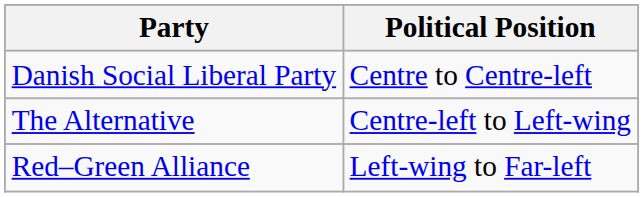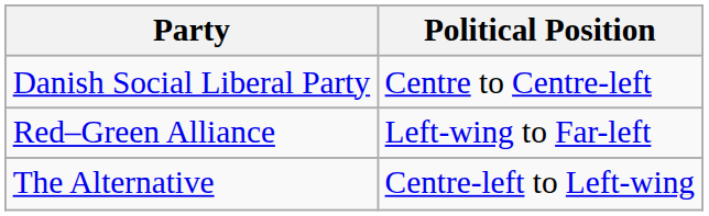rows swapped: Red–Green Alliance <-> The Alternative
